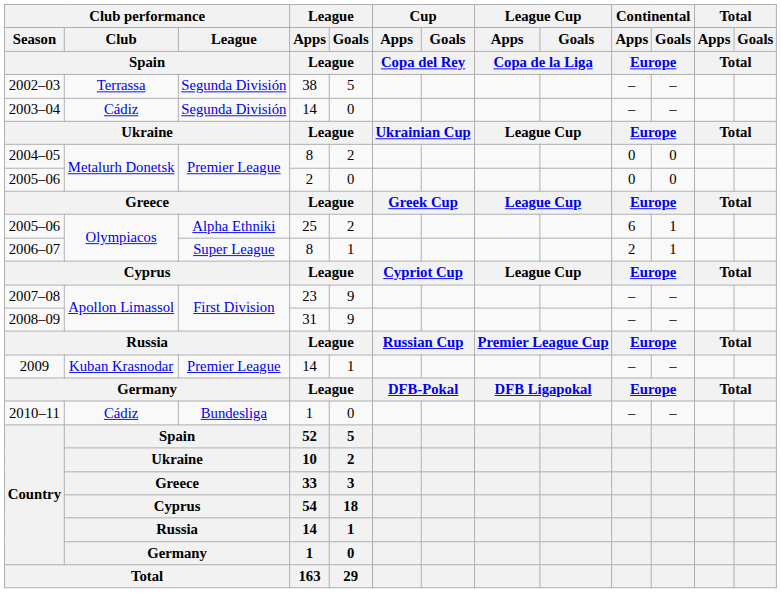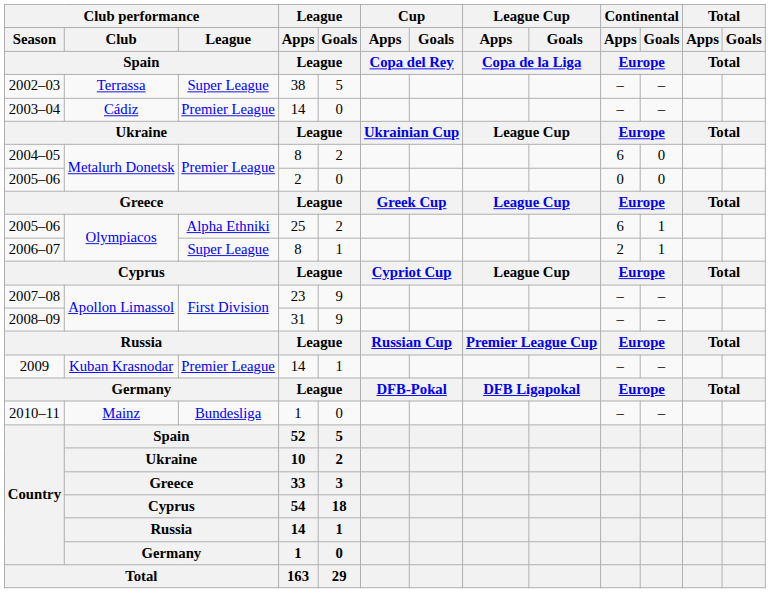2002–03 | Club performance / League / Spain: Segunda División -> Super League
2003–04 | Club performance / League / Spain: Segunda División -> Premier League
2004–05 | Continental / Apps / Europe: 0 -> 6
2010–11 | Club performance / Club / Spain: Cádiz -> Mainz
